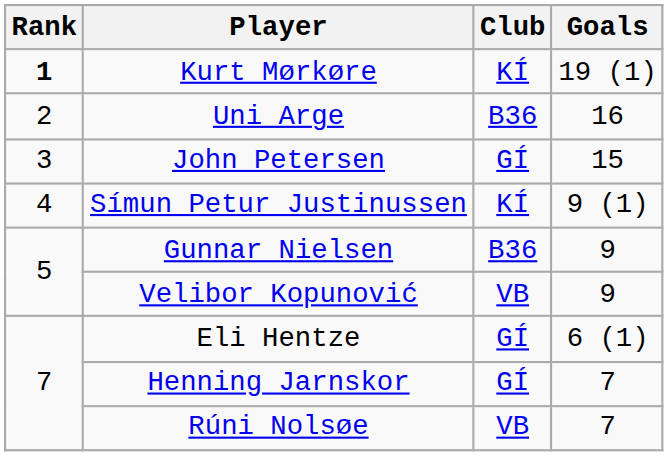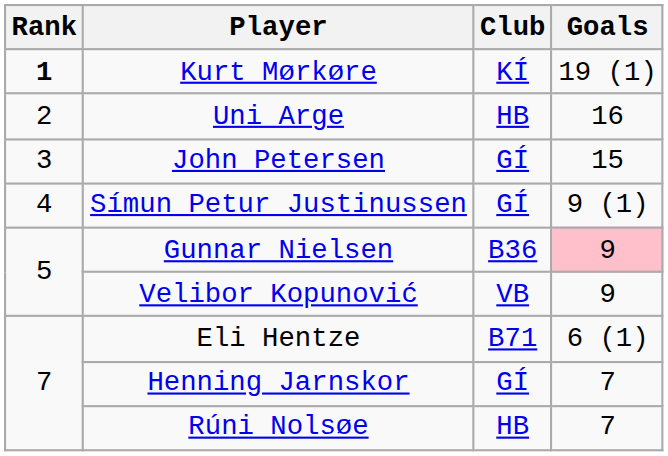Uni Arge | Club: B36 -> HB
Símun Petur Justinussen | Club: KÍ -> GÍ
Gunnar Nielsen | Goals: no background -> pink background
Eli Hentze | Club: GÍ -> B71
Rúni Nolsøe | Club: VB -> HB
